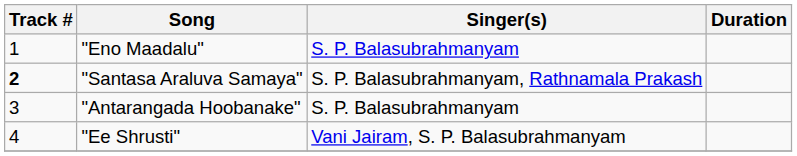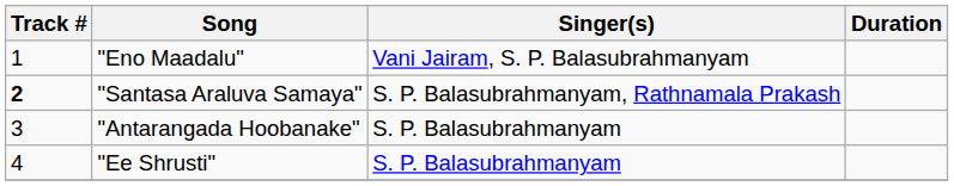"Eno Maadalu" | Singer(s): S. P. Balasubrahmanyam -> Vani Jairam, S. P. Balasubrahmanyam
"Ee Shrusti" | Singer(s): Vani Jairam, S. P. Balasubrahmanyam -> S. P. Balasubrahmanyam
